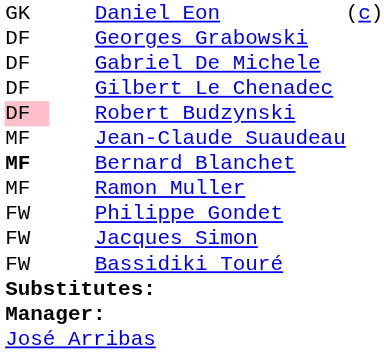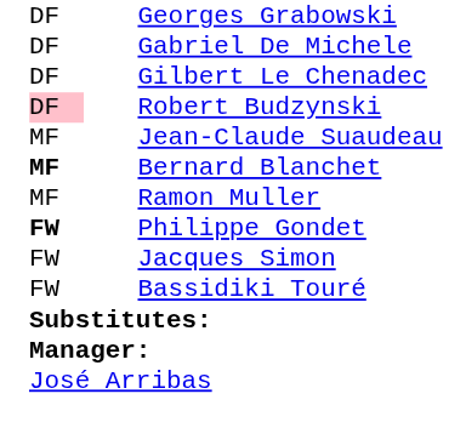- row: GK | Daniel Eon | (c)
Philippe Gondet | column 1: normal -> bold
